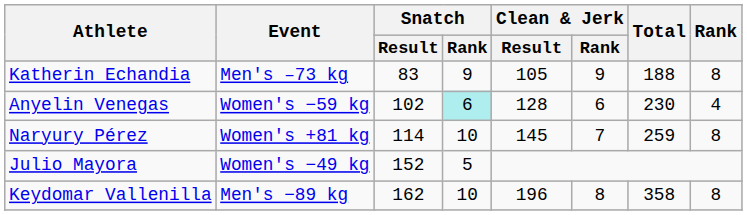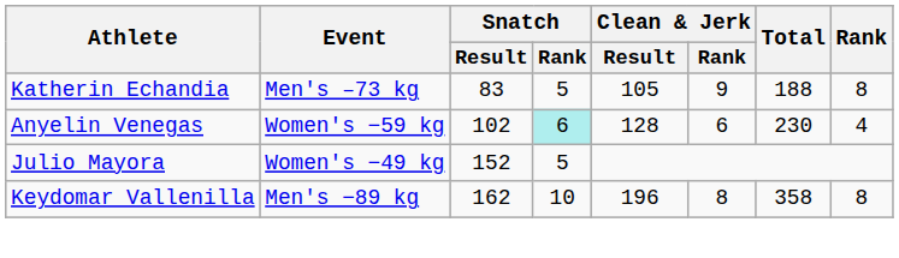Katherin Echandia | Snatch / Rank: 9 -> 5
- row: Naryury Pérez | Women's +81 kg | 114 | 10 | 145 | 7 | 259 | 8
